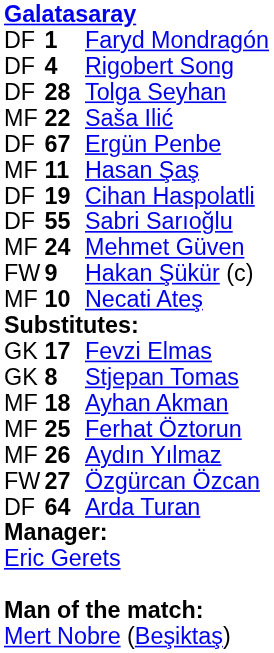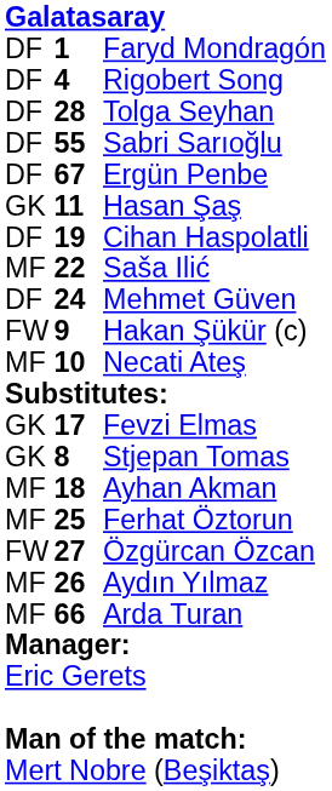rows swapped: Sabri Sarıoğlu <-> Saša Ilić
Hasan Şaş | column 1: MF -> GK
Mehmet Güven | column 1: MF -> DF
rows swapped: Aydın Yılmaz <-> Özgürcan Özcan
Arda Turan | column 1: DF -> MF
Arda Turan | column 2: 64 -> 66
